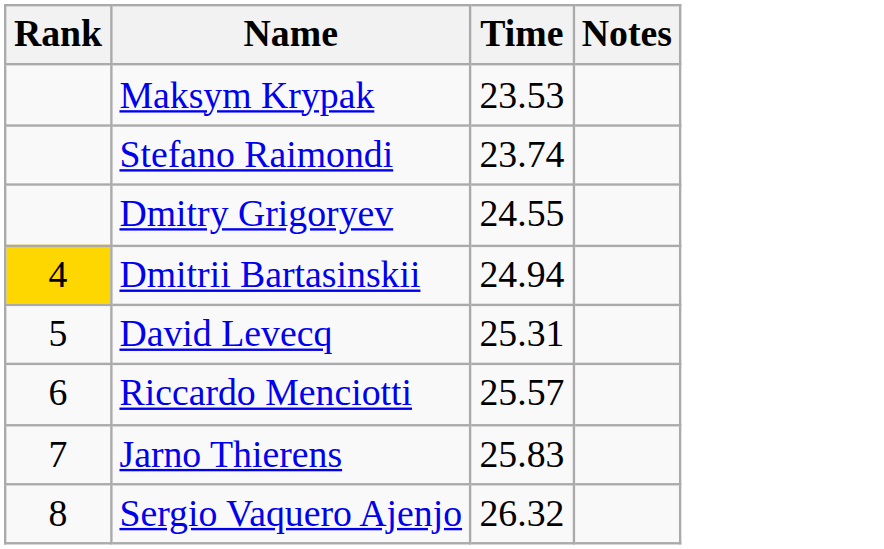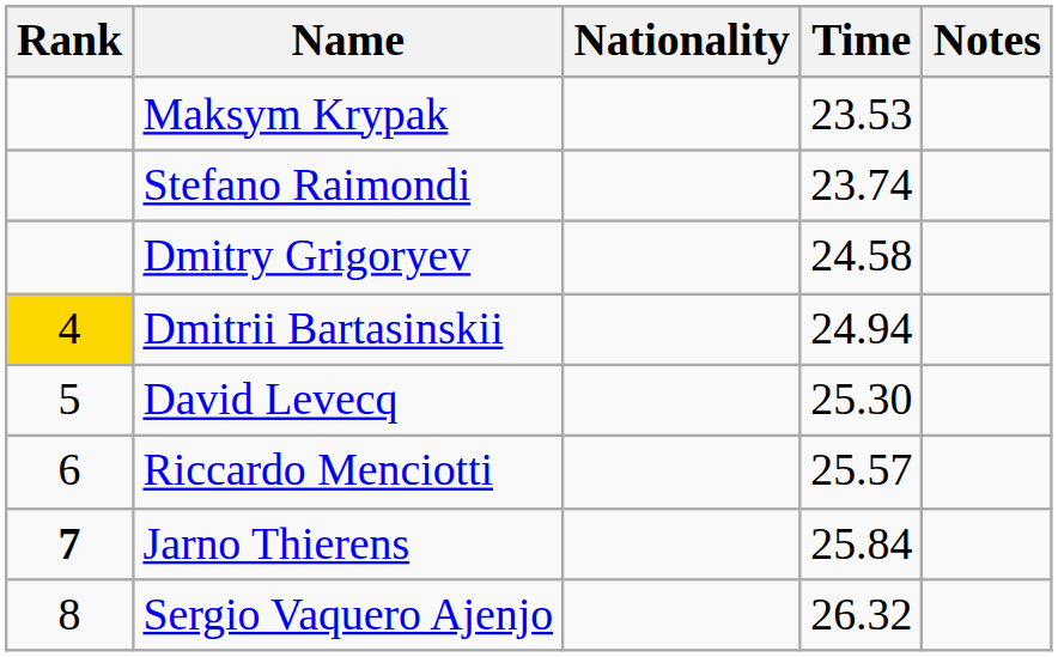+ column: Nationality
Dmitry Grigoryev | Time: 24.55 -> 24.58
David Levecq | Time: 25.31 -> 25.30
Jarno Thierens | Rank: normal -> bold
Jarno Thierens | Time: 25.83 -> 25.84
